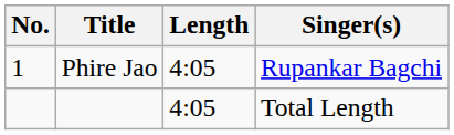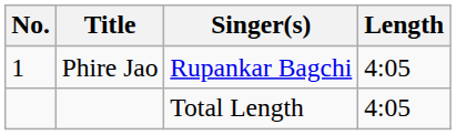columns swapped: Singer(s) <-> Length
